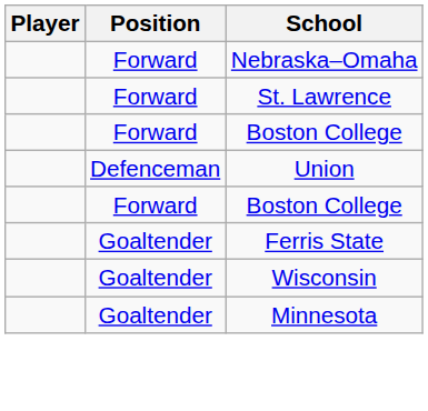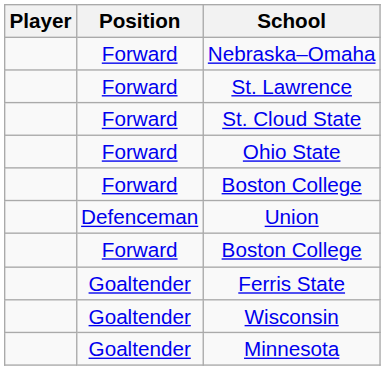+ row: Forward | St. Cloud State
+ row: Forward | Ohio State
